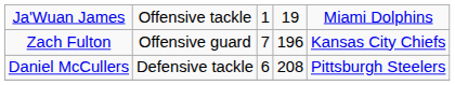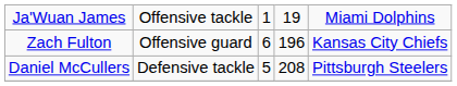Zach Fulton | column 3: 7 -> 6
Daniel McCullers | column 3: 6 -> 5
